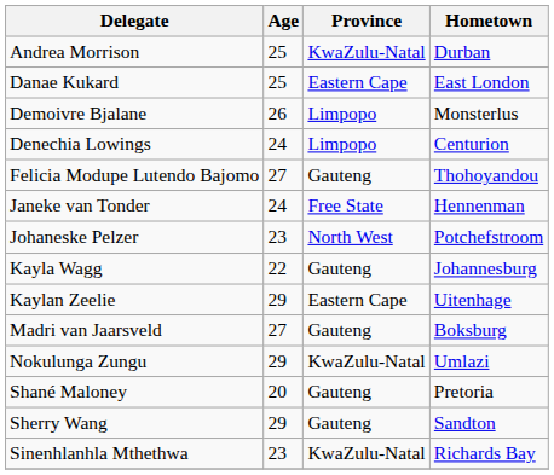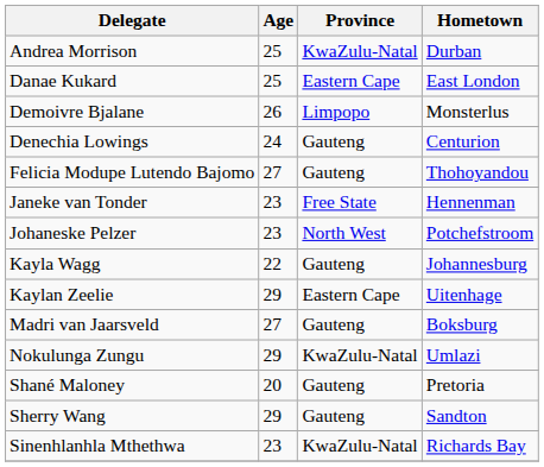Denechia Lowings | Province: Limpopo -> Gauteng
Janeke van Tonder | Age: 24 -> 23
